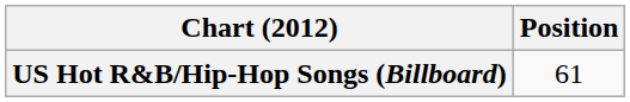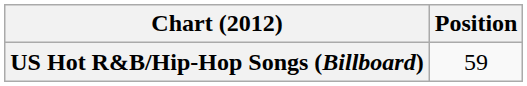US Hot R&B/Hip-Hop Songs (Billboard) | Position: 61 -> 59
